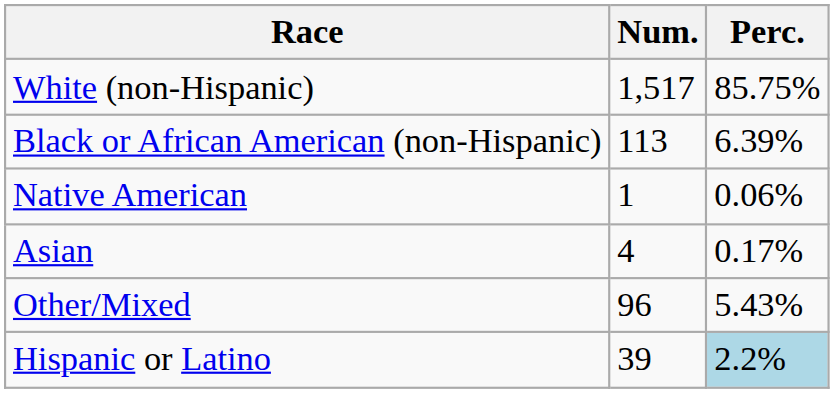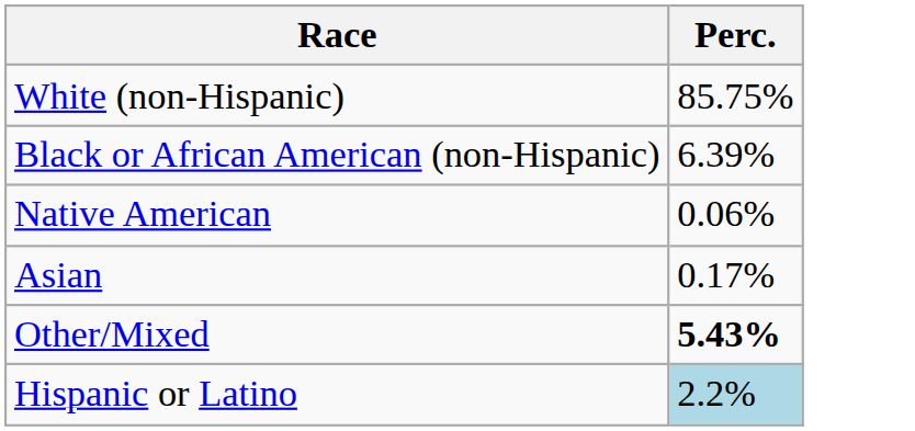- column: Num. | 1,517 | 113 | 1 | 4 | 96 | 39
Other/Mixed | Perc.: normal -> bold
